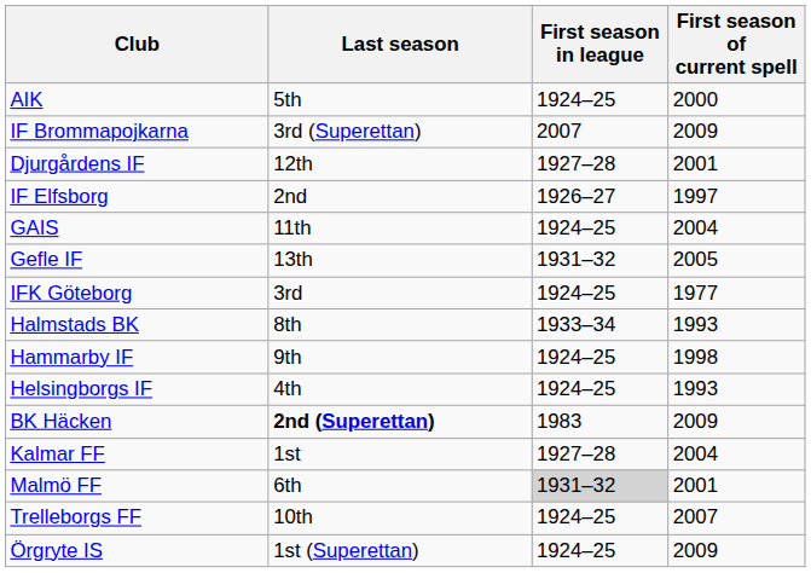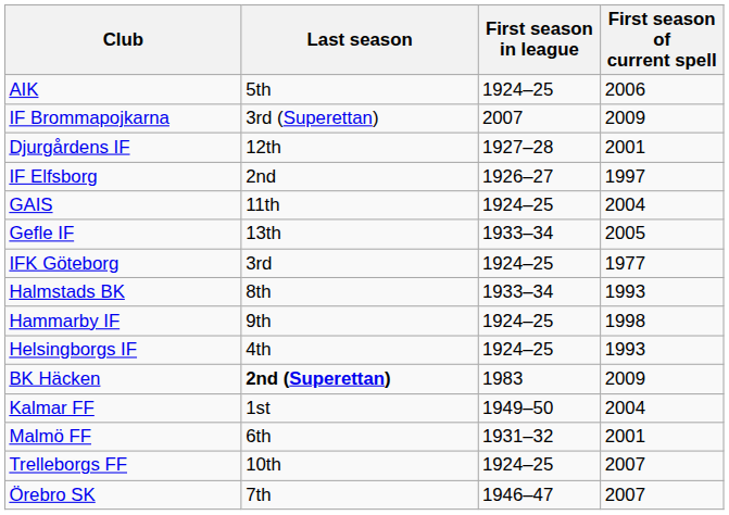AIK | First season of current spell: 2000 -> 2006
Gefle IF | First season in league: 1931–32 -> 1933–34
Kalmar FF | First season in league: 1927–28 -> 1949–50
Malmö FF | First season in league: lightgrey background -> no background
+ row: Örebro SK | 7th | 1946–47 | 2007
- row: Örgryte IS | 1st (Superettan) | 1924–25 | 2009
